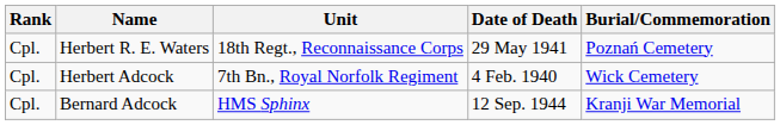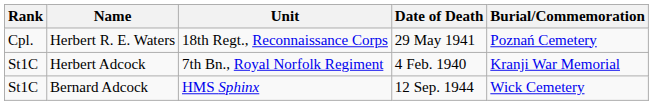Herbert Adcock | Rank: Cpl. -> St1C
Herbert Adcock | Burial/Commemoration: Wick Cemetery -> Kranji War Memorial
Bernard Adcock | Rank: Cpl. -> St1C
Bernard Adcock | Burial/Commemoration: Kranji War Memorial -> Wick Cemetery
